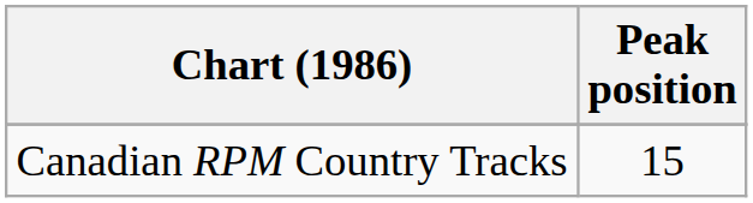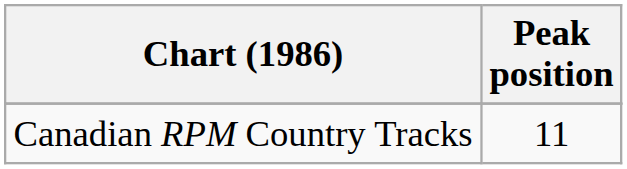Canadian RPM Country Tracks | Peak position: 15 -> 11
